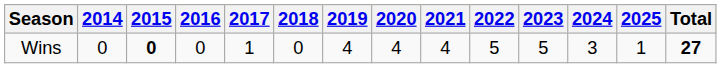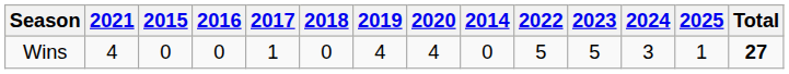columns swapped: 2014 <-> 2021
Wins | 2015: bold -> normal
